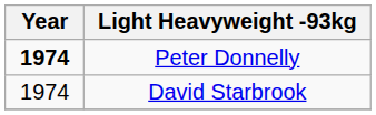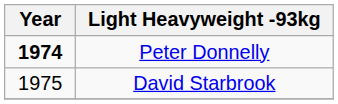David Starbrook | Year: 1974 -> 1975
